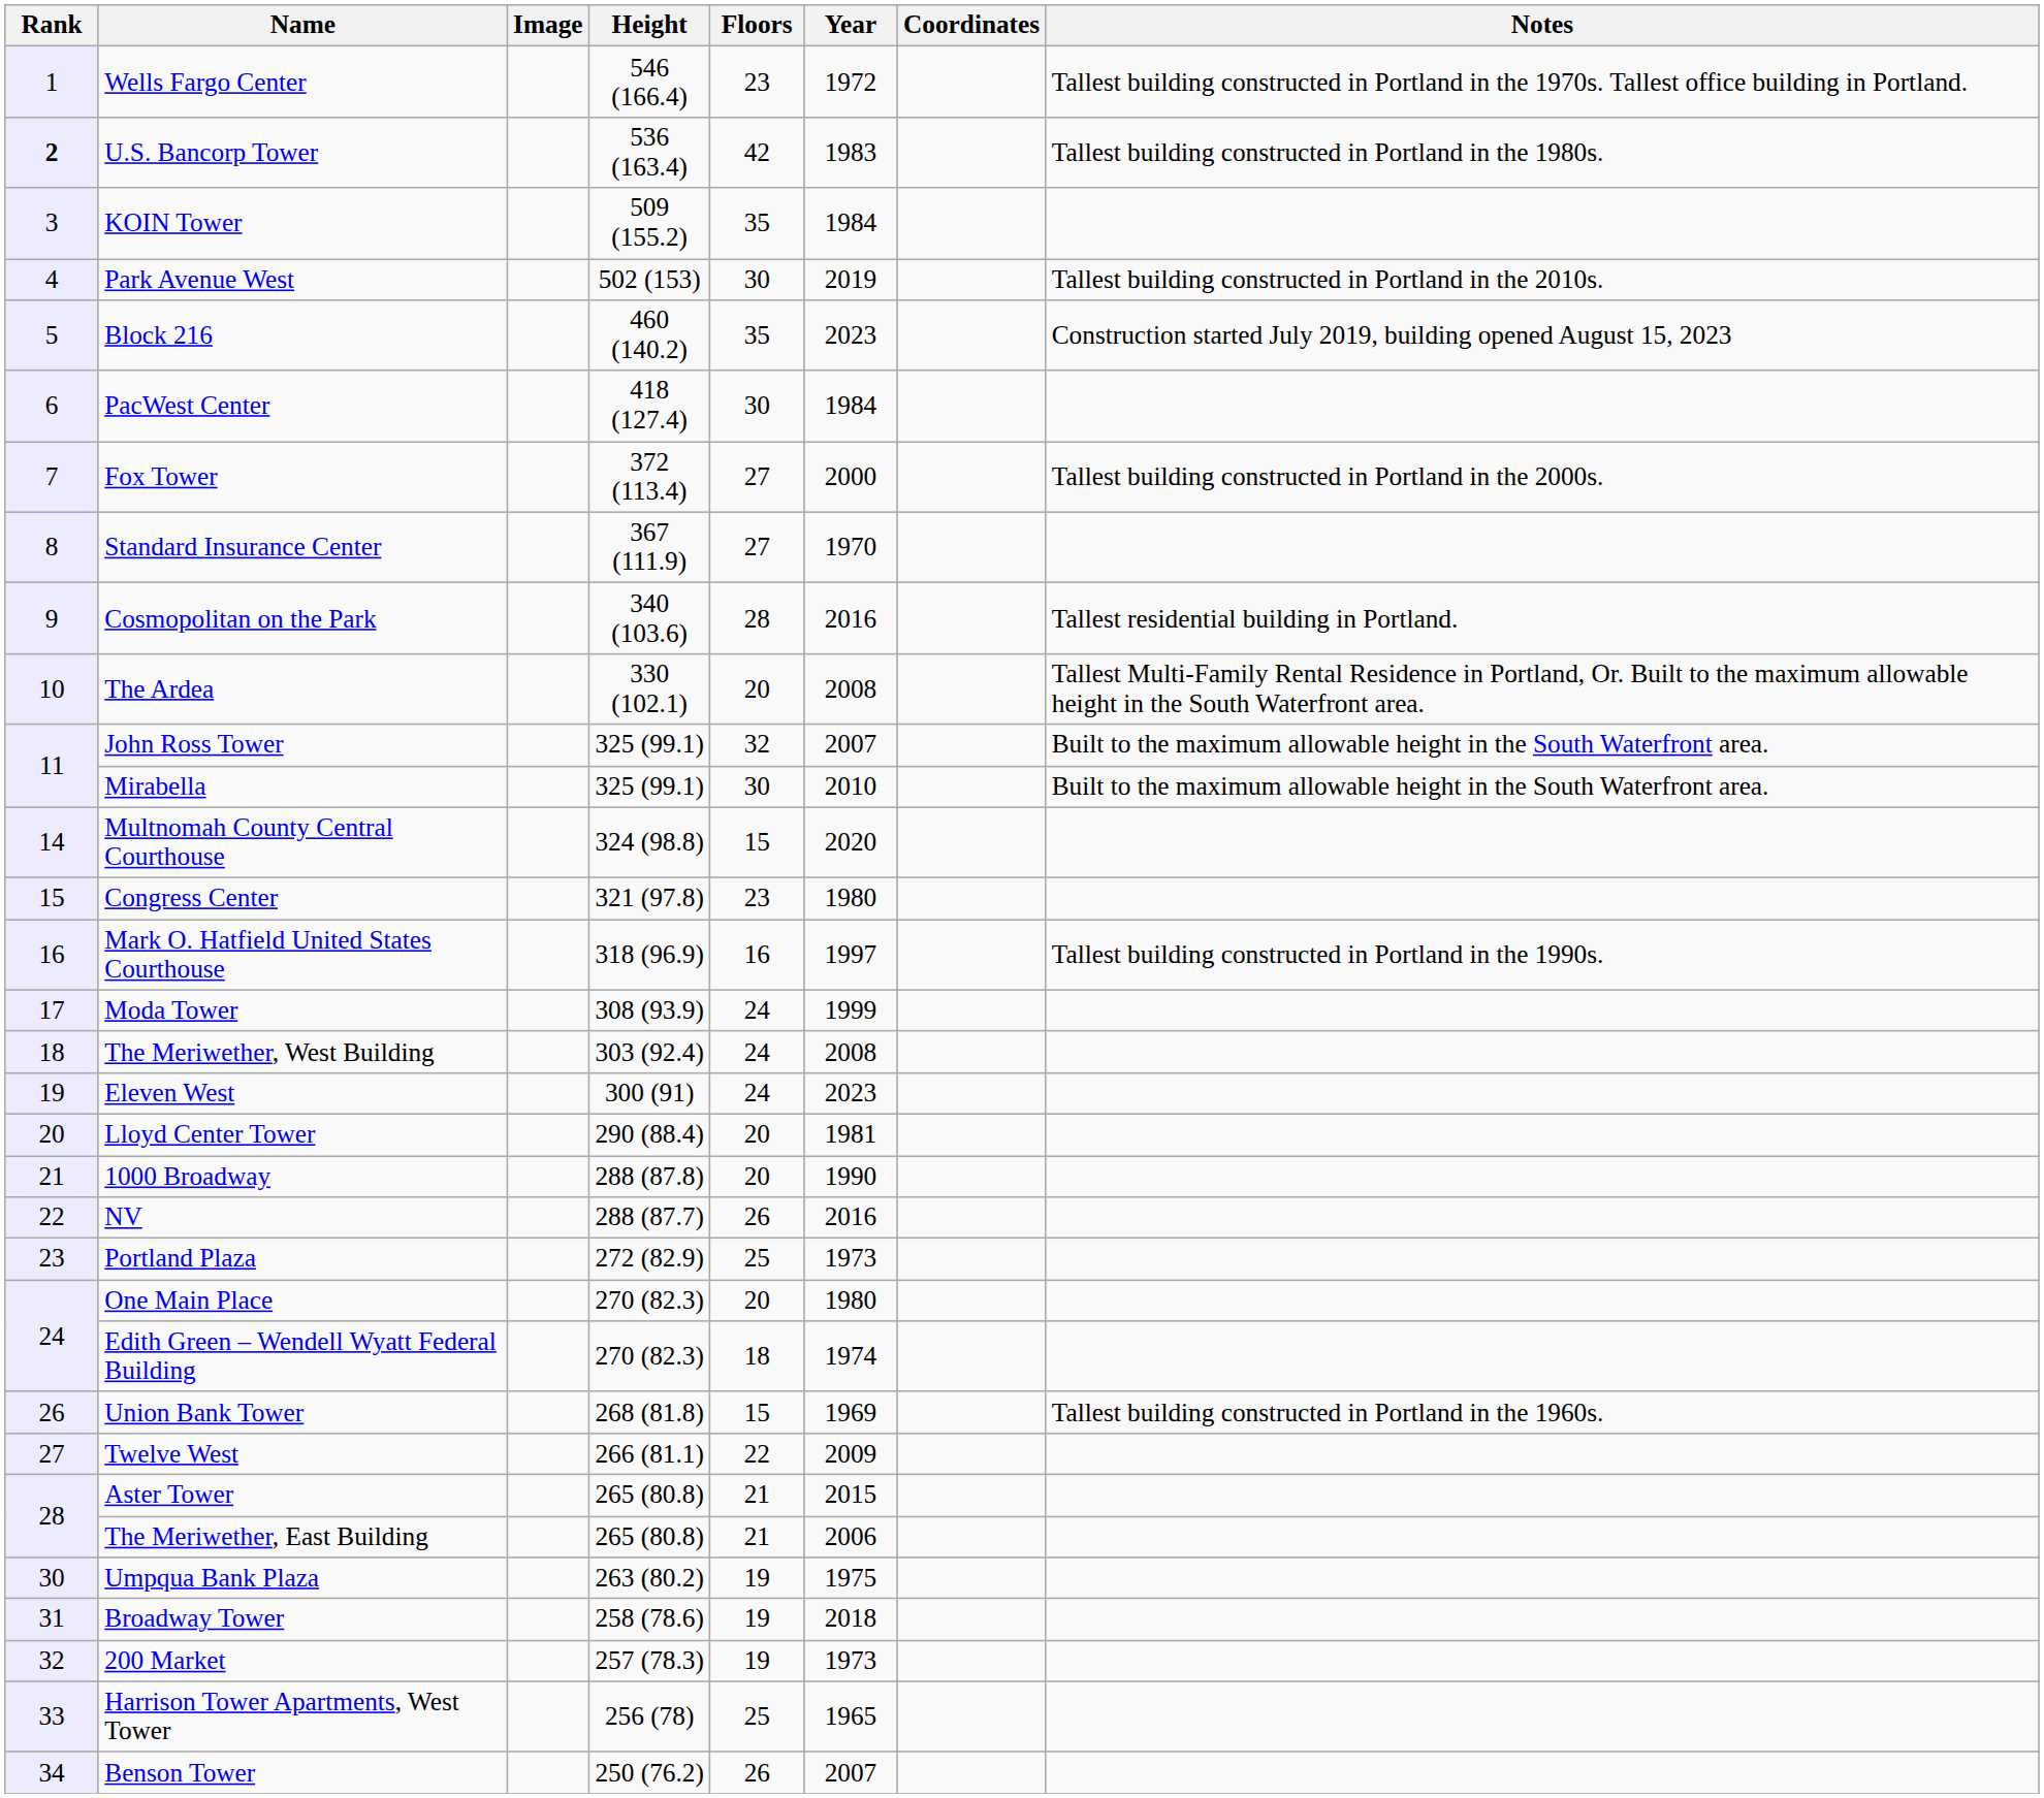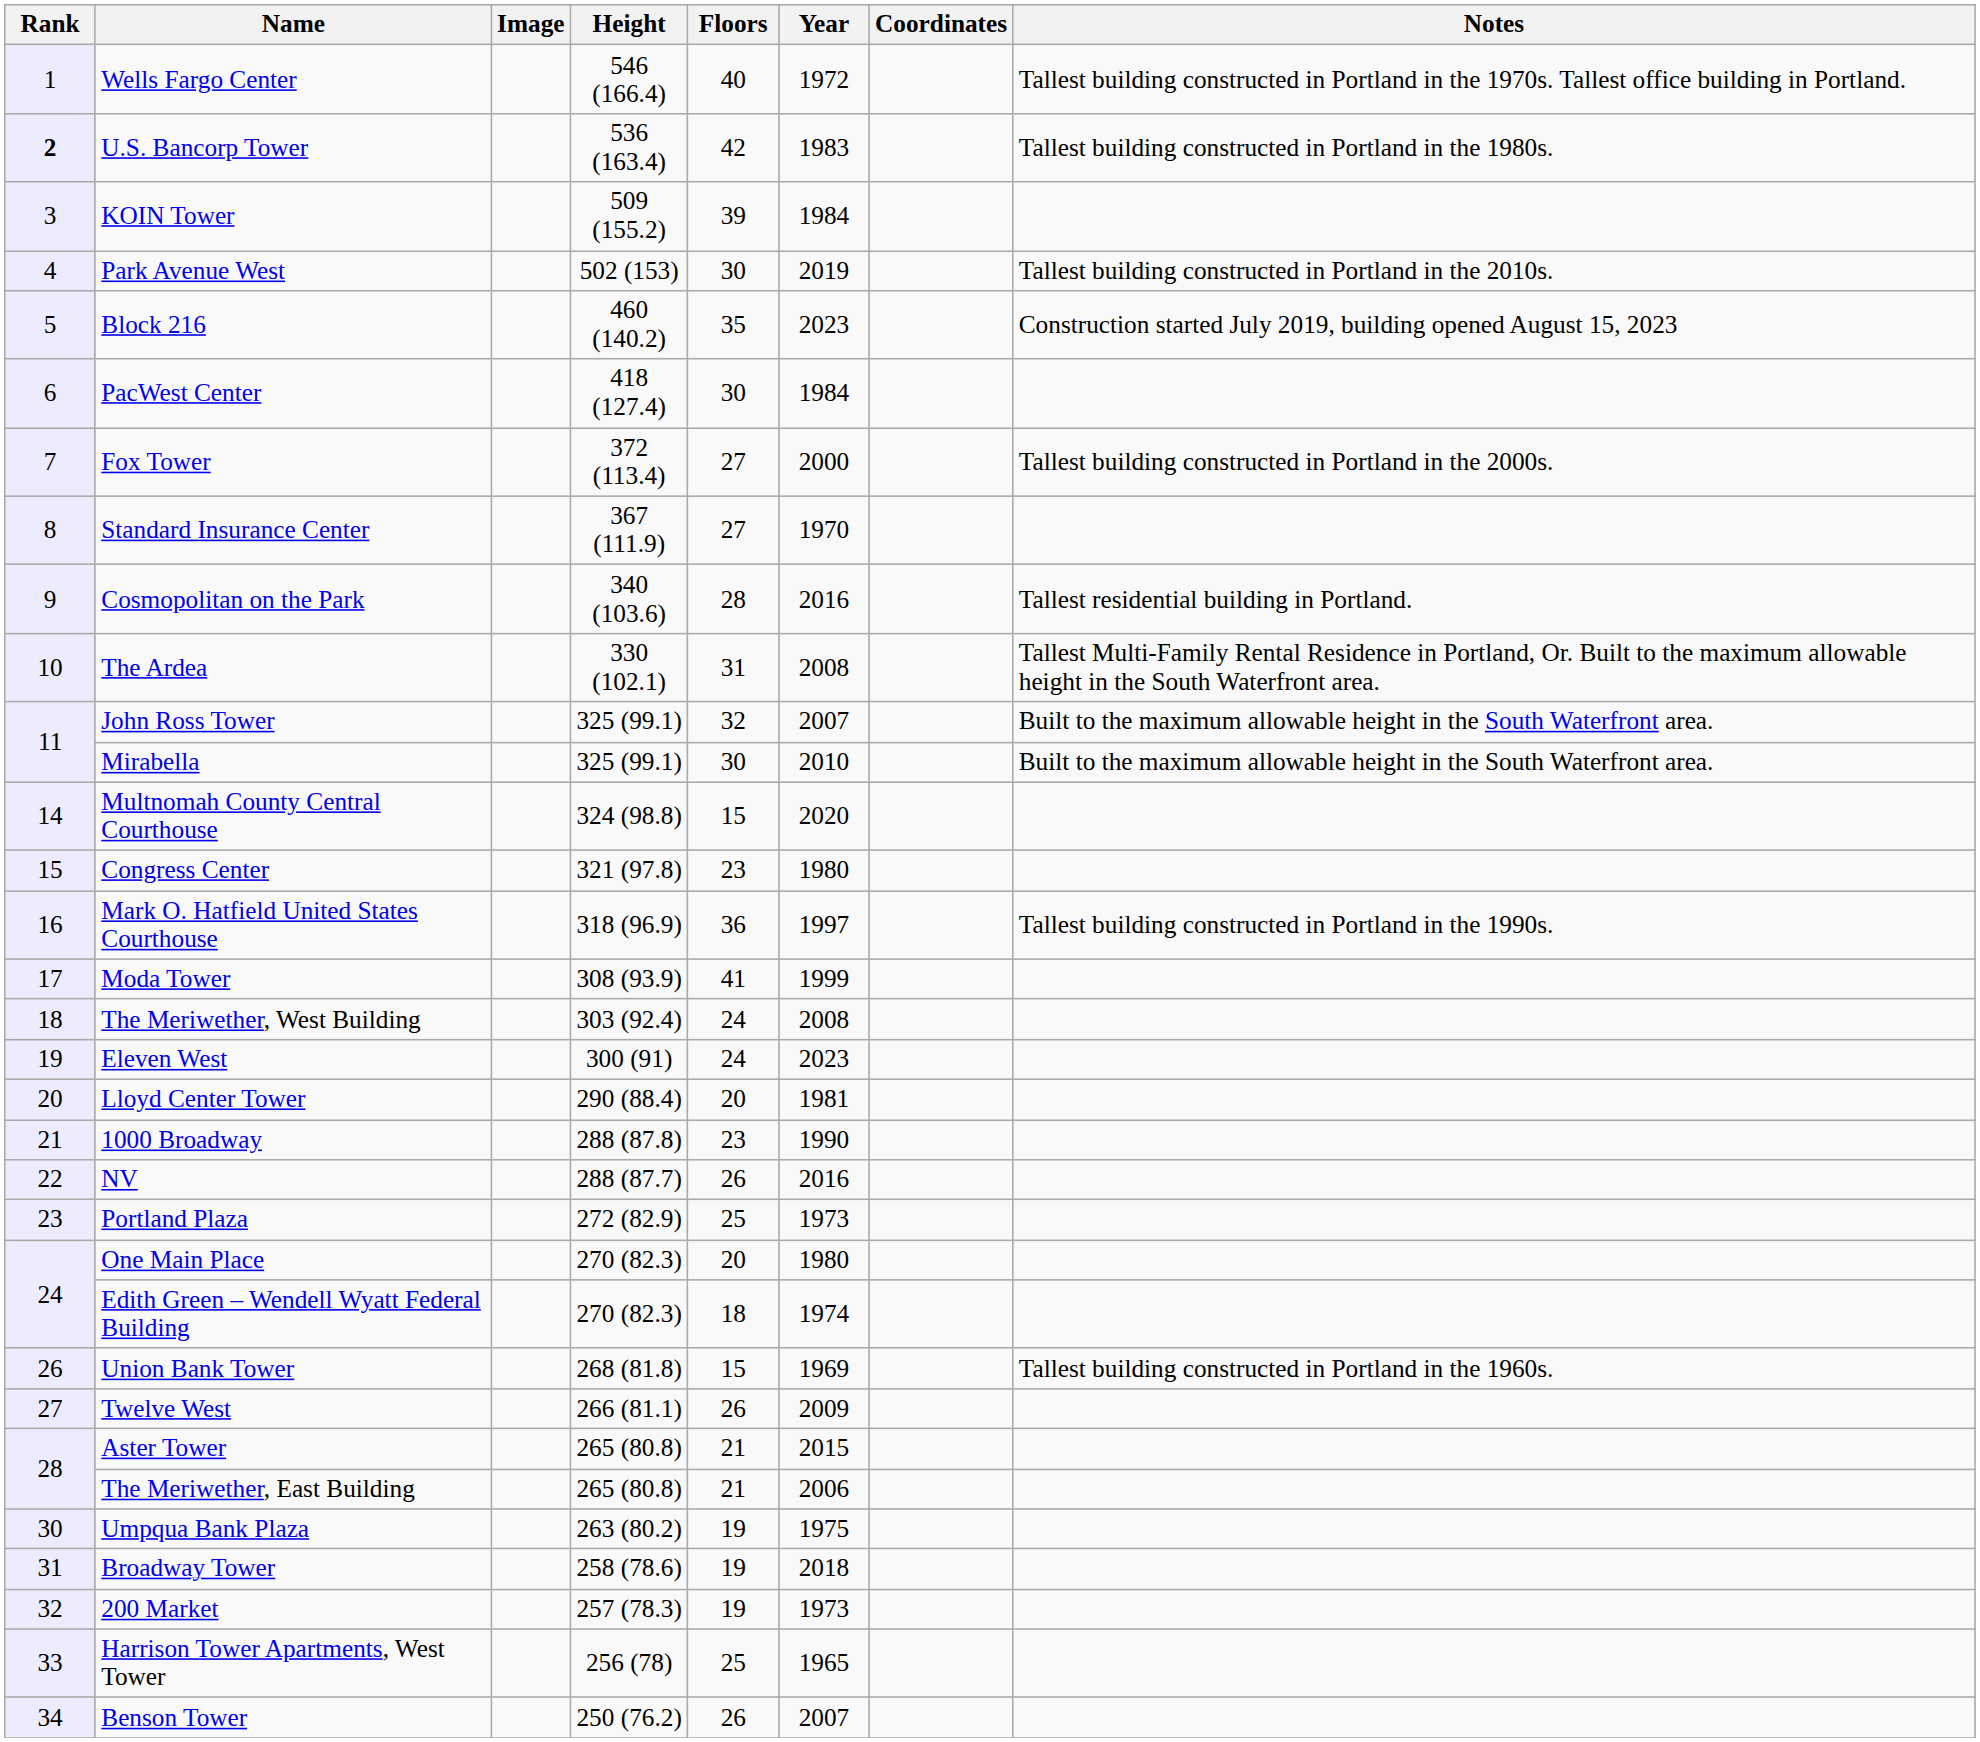Wells Fargo Center | Floors: 23 -> 40
KOIN Tower | Floors: 35 -> 39
The Ardea | Floors: 20 -> 31
Mark O. Hatfield United States Courthouse | Floors: 16 -> 36
Moda Tower | Floors: 24 -> 41
1000 Broadway | Floors: 20 -> 23
Twelve West | Floors: 22 -> 26
